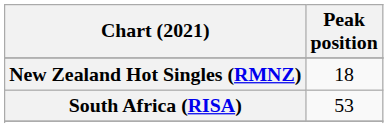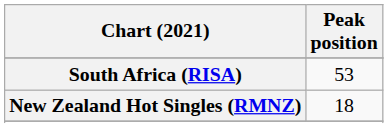rows swapped: New Zealand Hot Singles (RMNZ) <-> South Africa (RISA)
